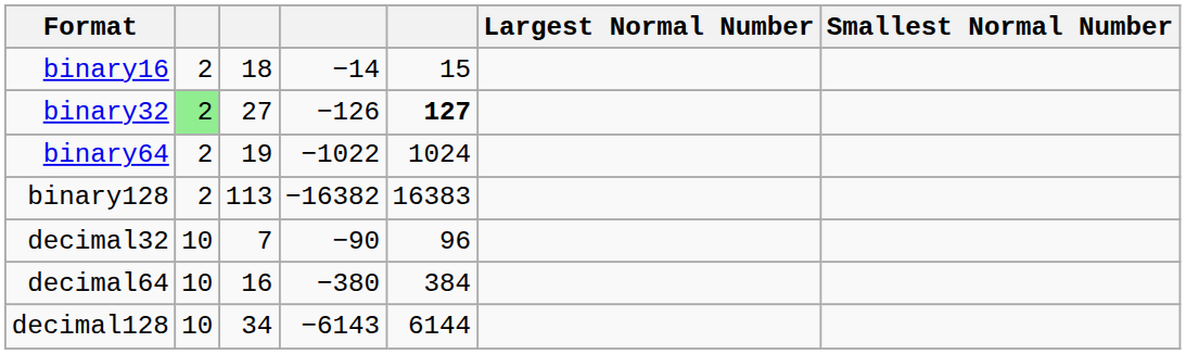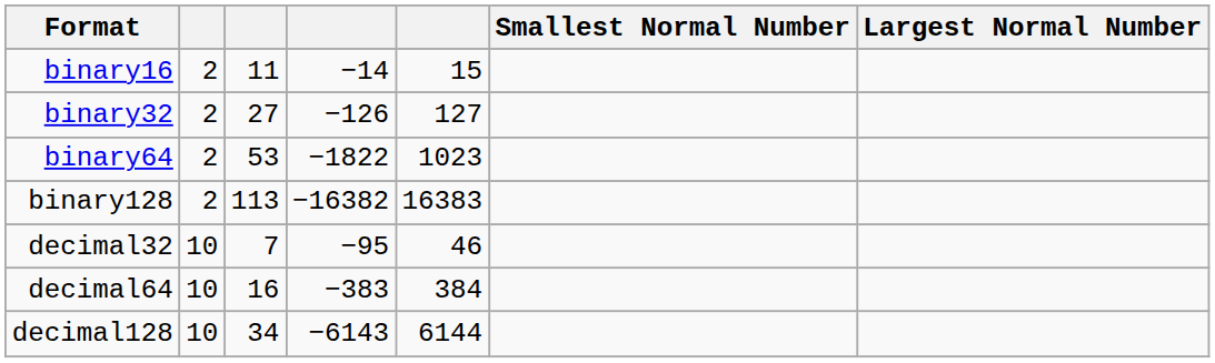columns swapped: Smallest Normal Number <-> Largest Normal Number
binary16 | column 3: 18 -> 11
binary32 | column 2: lightgreen background -> no background
binary32 | column 5: bold -> normal
binary64 | column 3: 19 -> 53
binary64 | column 4: −1022 -> −1822
binary64 | column 5: 1024 -> 1023
decimal32 | column 4: −90 -> −95
decimal32 | column 5: 96 -> 46
decimal64 | column 4: −380 -> −383
